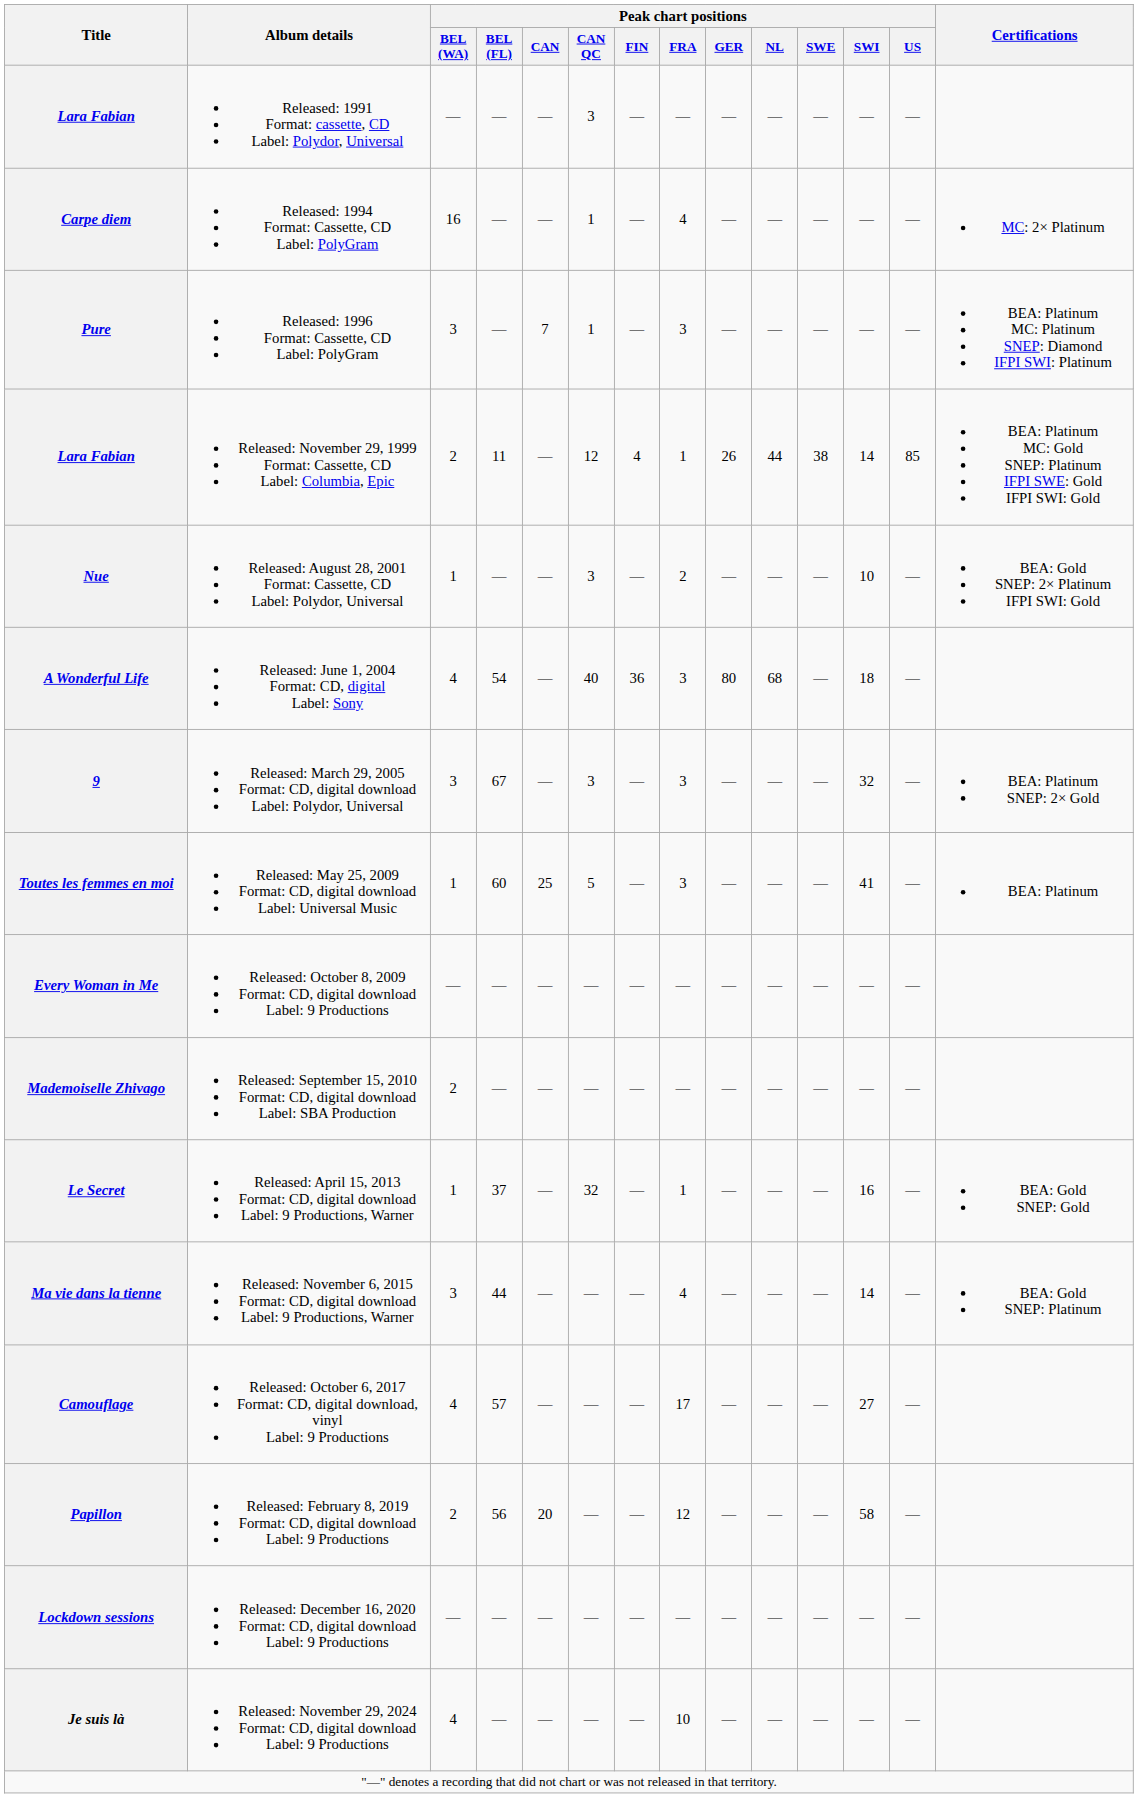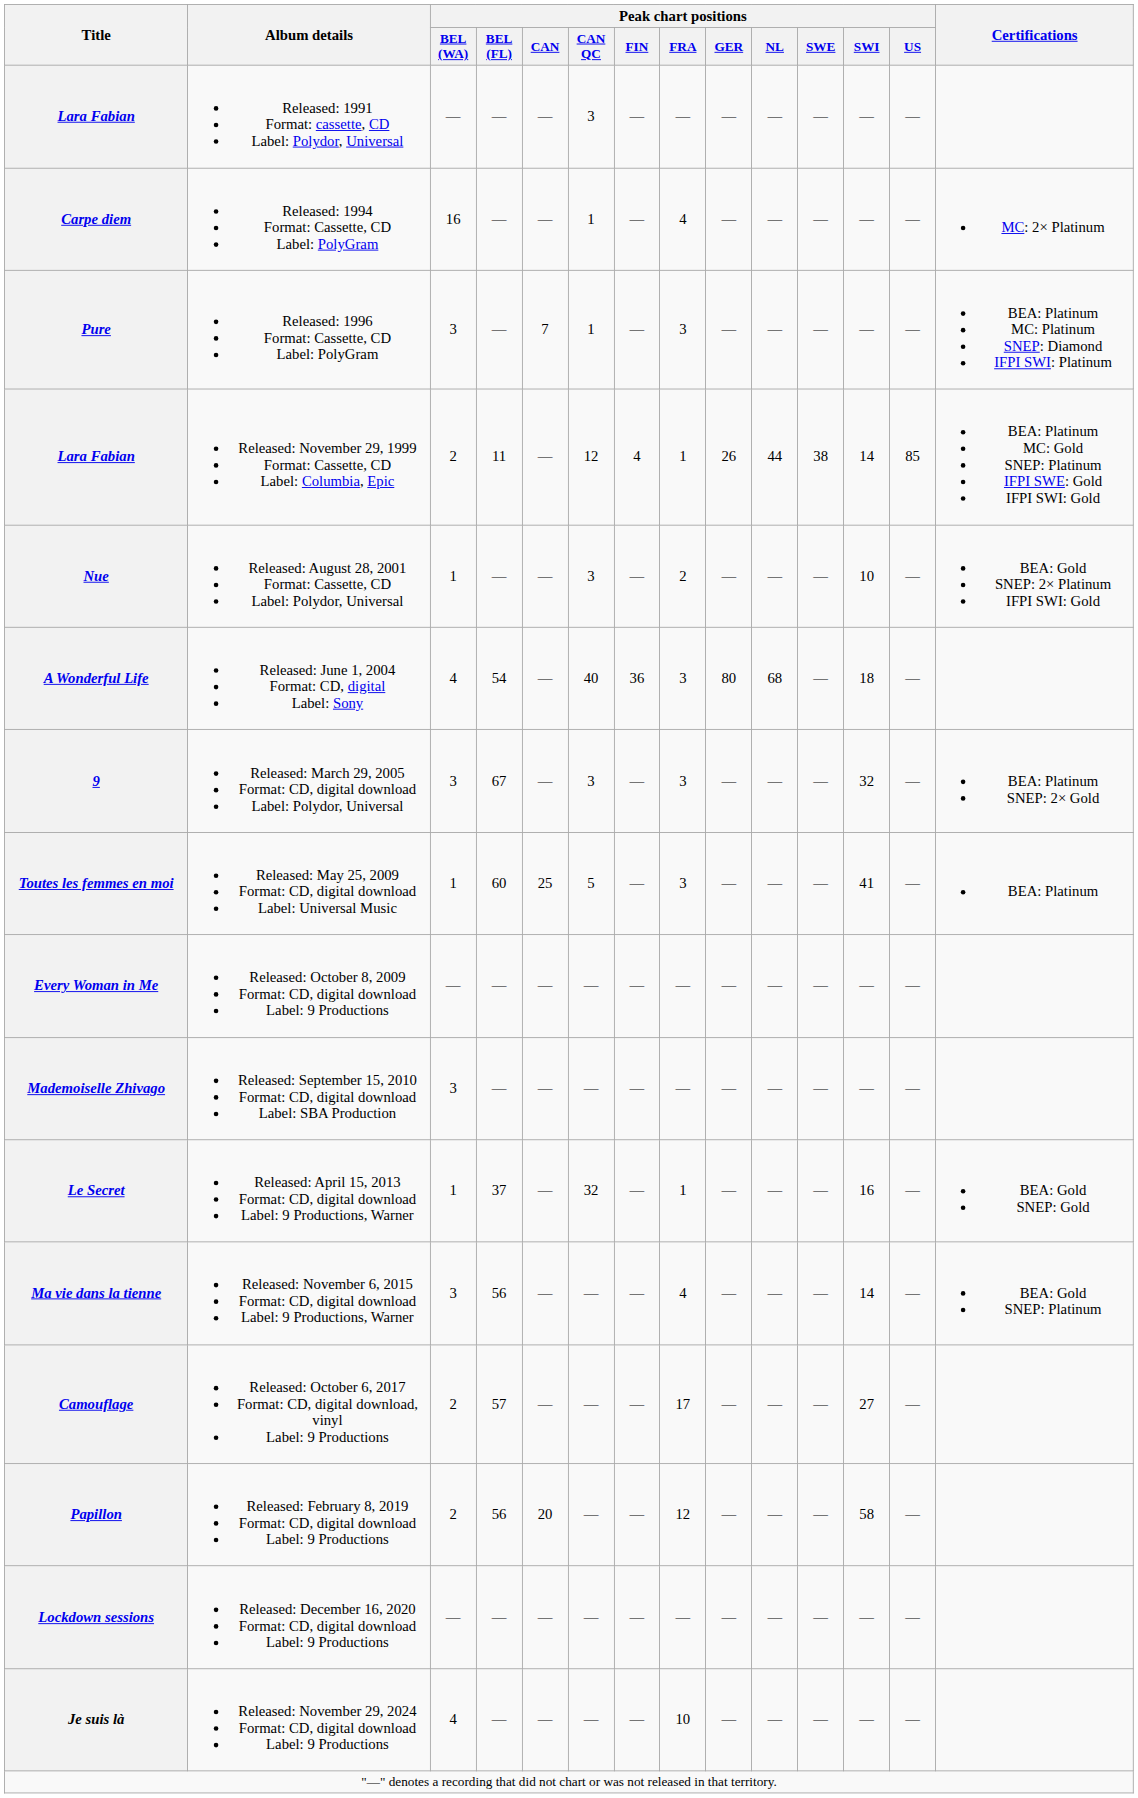Mademoiselle Zhivago | Peak chart positions / BEL (WA): 2 -> 3
Ma vie dans la tienne | Peak chart positions / BEL (FL): 44 -> 56
Camouflage | Peak chart positions / BEL (WA): 4 -> 2
